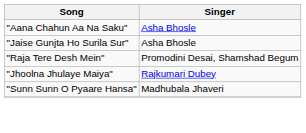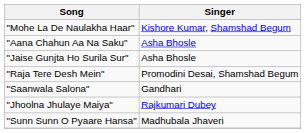+ row: "Mohe La De Naulakha Haar" | Kishore Kumar, Shamshad Begum
+ row: "Saanwala Salona" | Gandhari
